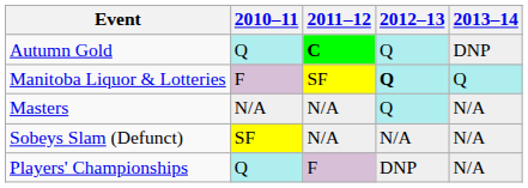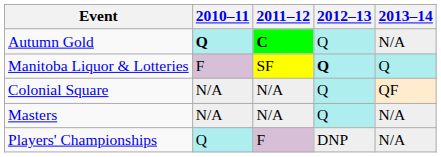Autumn Gold | 2010–11: normal -> bold
Autumn Gold | 2013–14: DNP -> N/A
+ row: Colonial Square | N/A | N/A | Q | QF
- row: Sobeys Slam (Defunct) | SF | N/A | N/A | N/A
